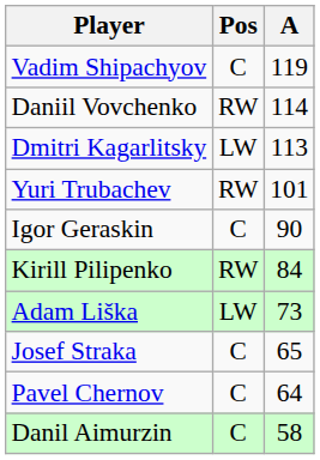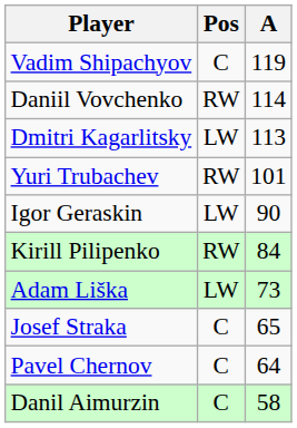Igor Geraskin | Pos: C -> LW
